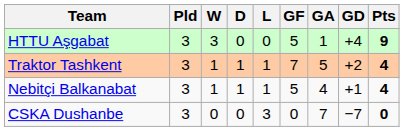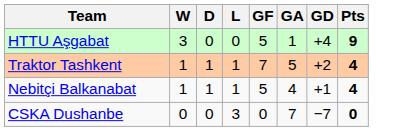- column: Pld | 3 | 3 | 3 | 3
